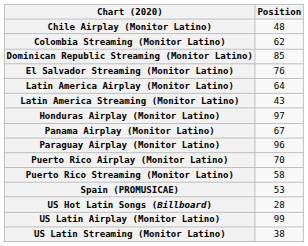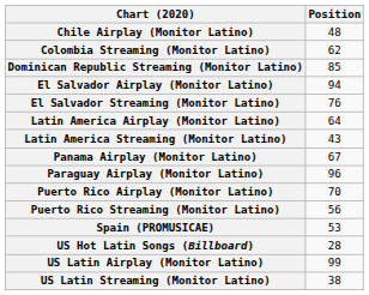+ row: El Salvador Airplay (Monitor Latino) | 94
- row: Honduras Airplay (Monitor Latino) | 97
Puerto Rico Streaming (Monitor Latino) | Position: 58 -> 56
